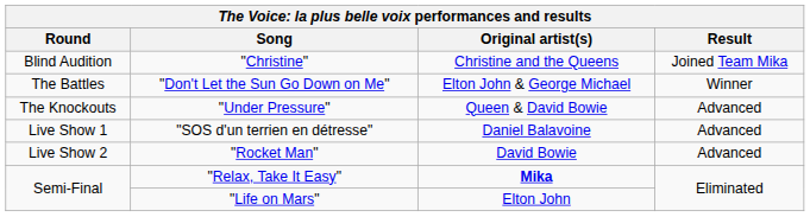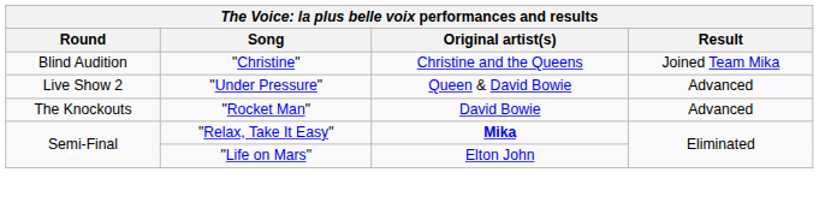- row: The Battles | "Don't Let the Sun Go Down on Me" | Elton John & George Michael | Winner
"Under Pressure" | Round: The Knockouts -> Live Show 2
- row: Live Show 1 | "SOS d'un terrien en détresse" | Daniel Balavoine | Advanced
"Rocket Man" | Round: Live Show 2 -> The Knockouts
